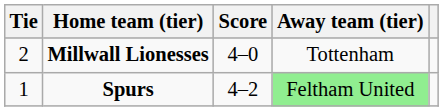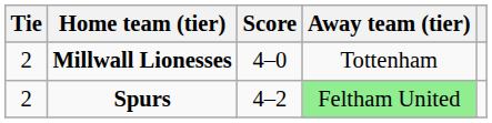Spurs | Tie: 1 -> 2
